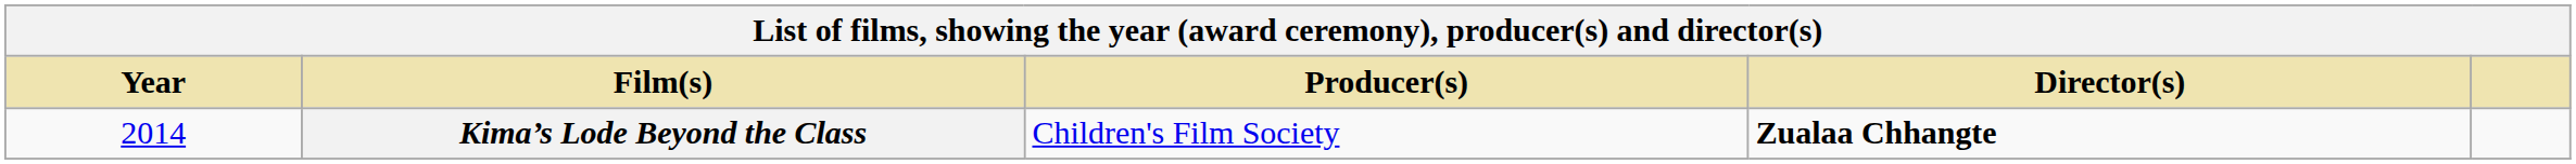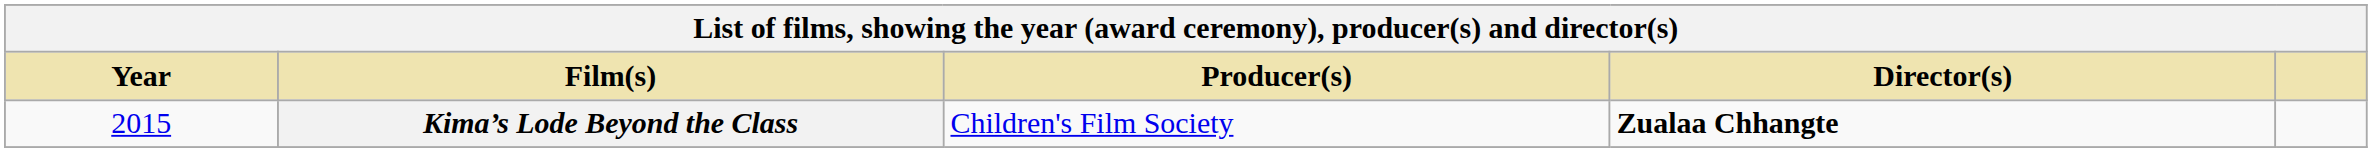Kima’s Lode Beyond the Class | Year: 2014 -> 2015
